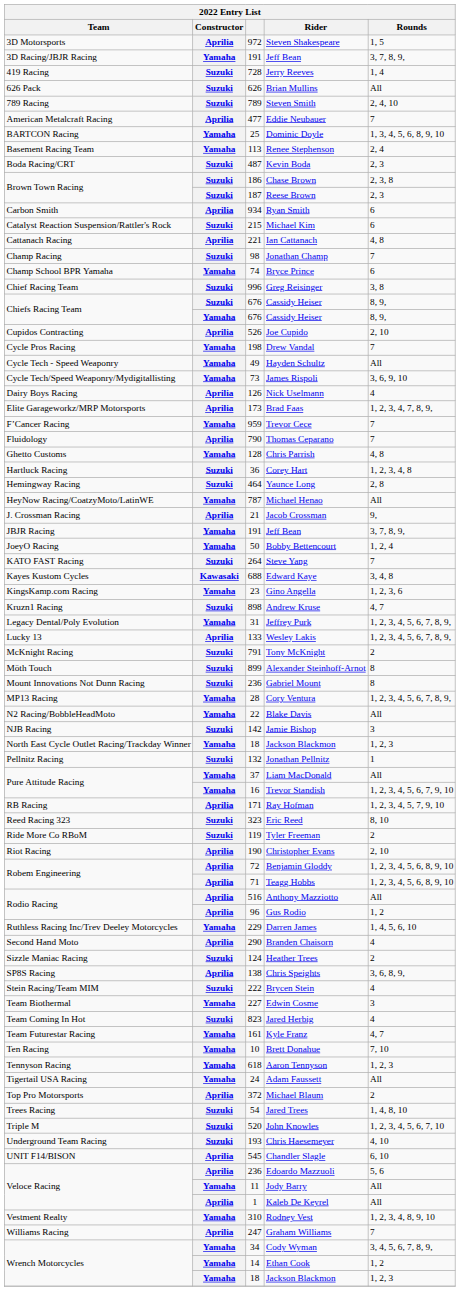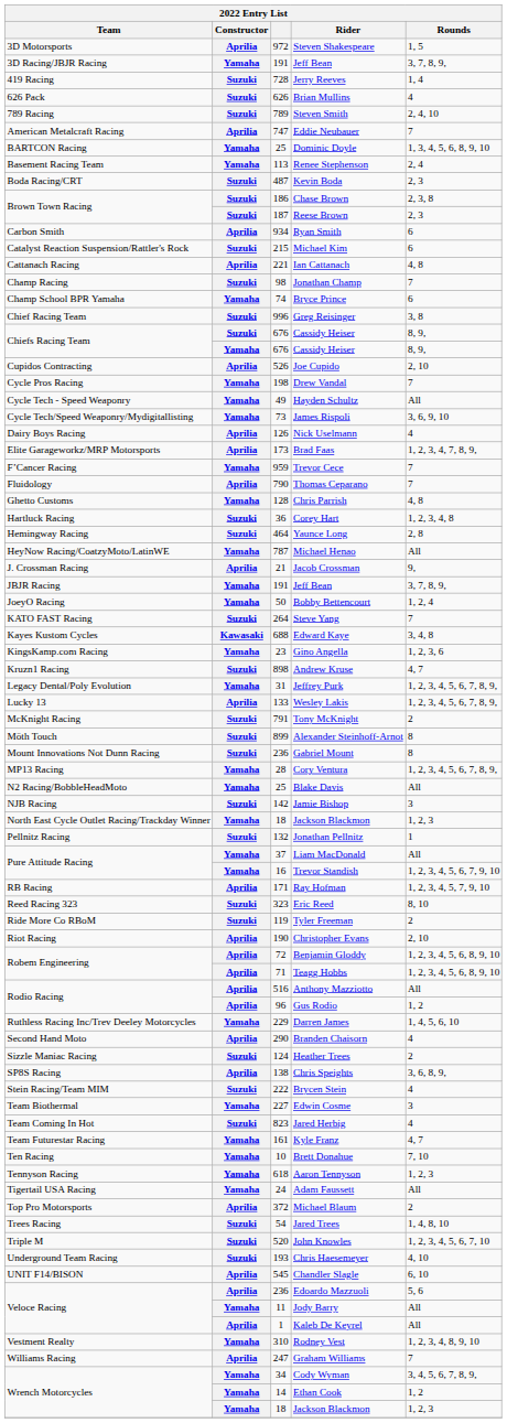Brian Mullins | Rounds: All -> 4
Eddie Neubauer | column 3: 477 -> 747
Blake Davis | column 3: 22 -> 25
